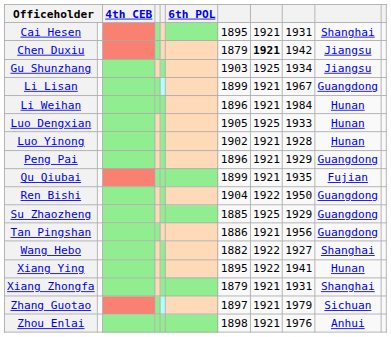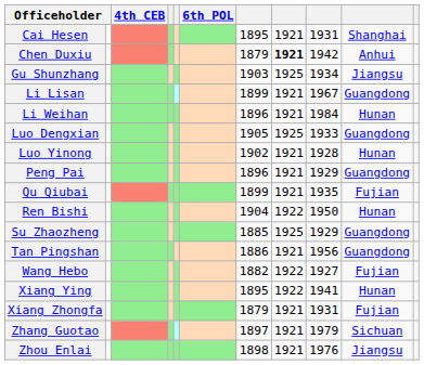Chen Duxiu | column 10: Jiangsu -> Anhui
Luo Dengxian | column 10: Hunan -> Guangdong
Ren Bishi | column 10: Guangdong -> Hunan
Wang Hebo | column 10: Shanghai -> Fujian
Xiang Zhongfa | column 10: Shanghai -> Fujian
Zhou Enlai | column 10: Anhui -> Jiangsu
